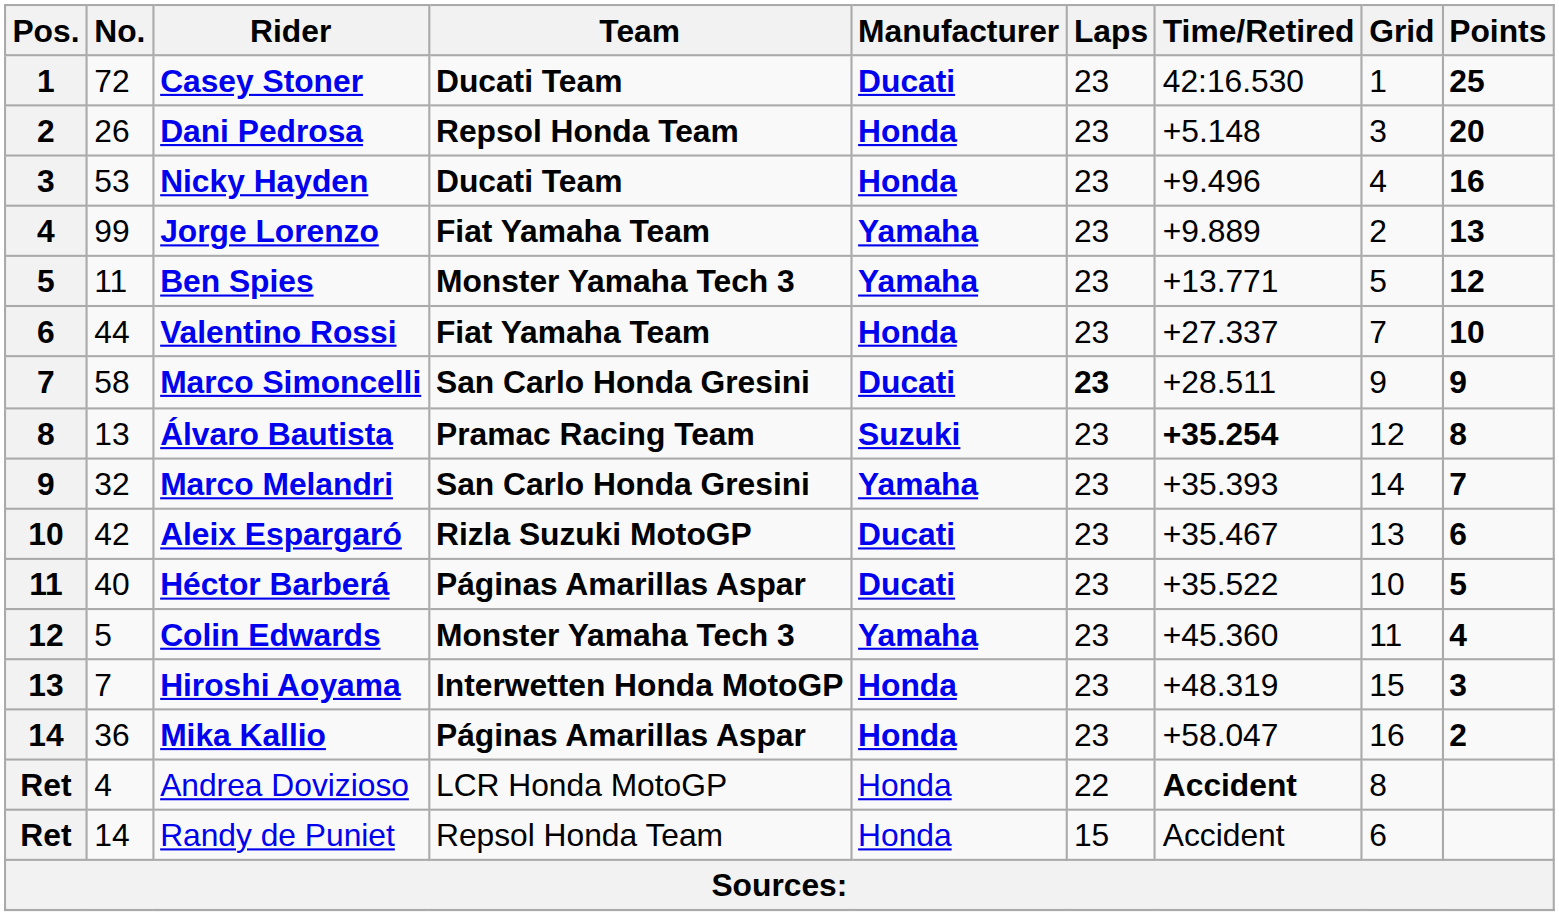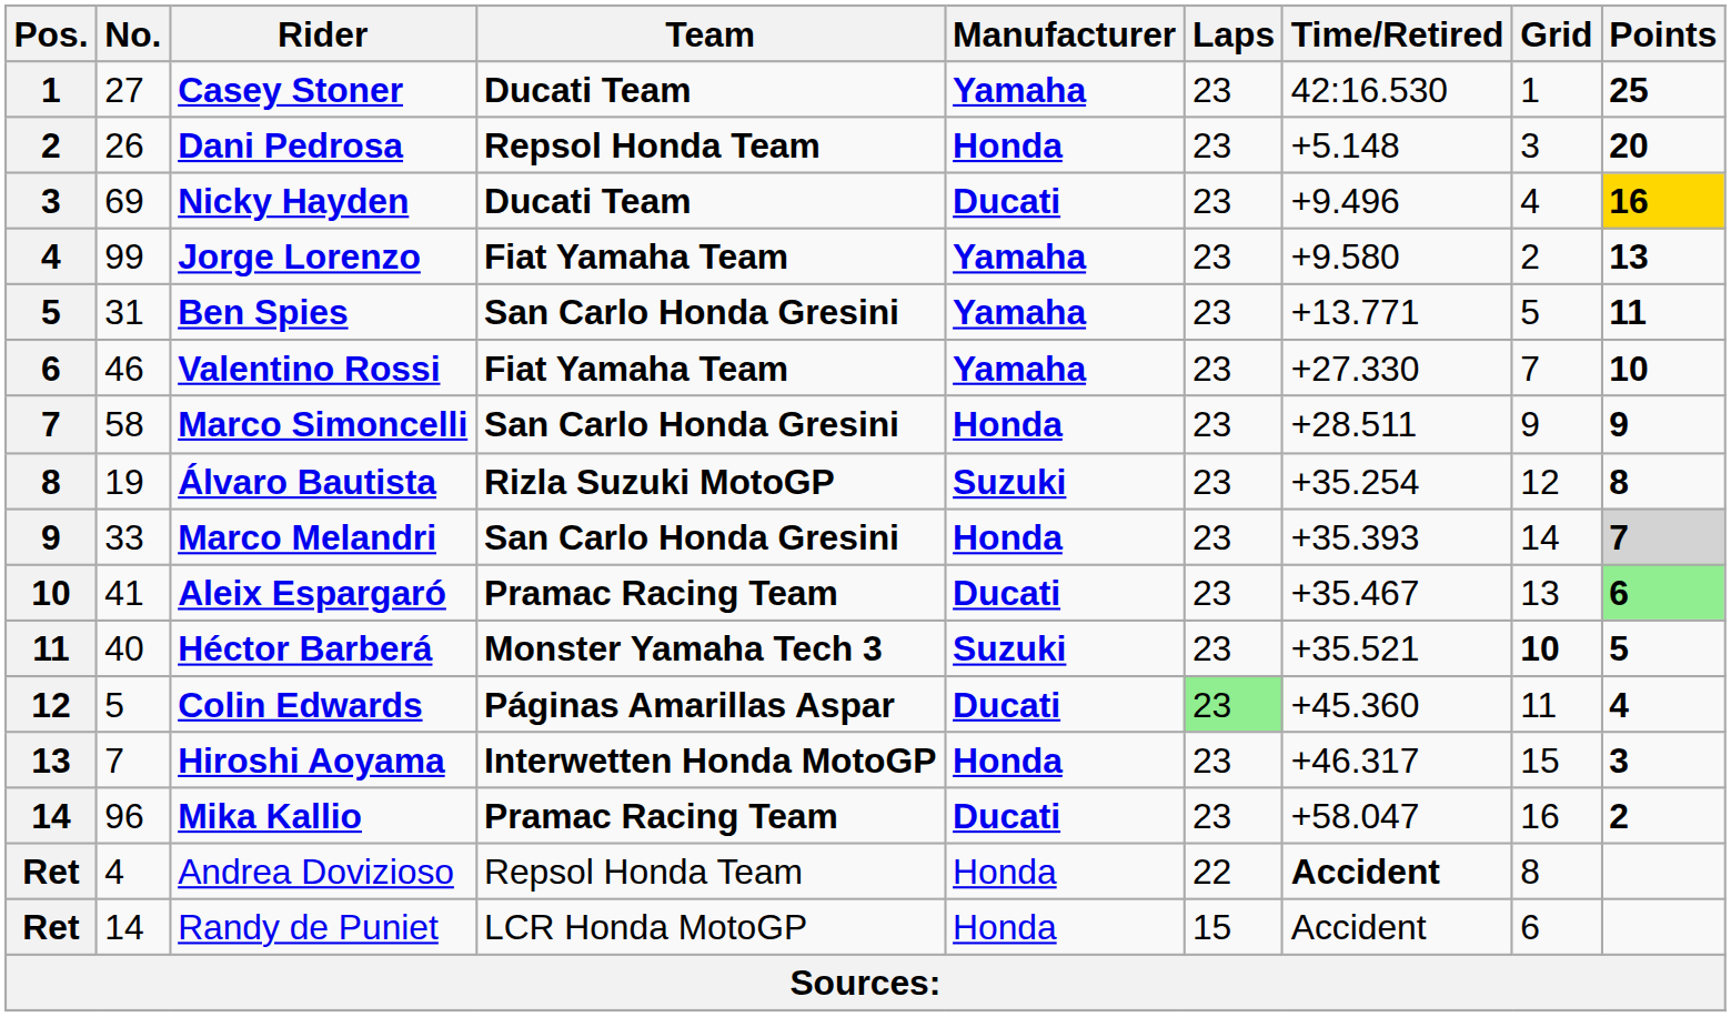Casey Stoner | No.: 72 -> 27
Casey Stoner | Manufacturer: Ducati -> Yamaha
Nicky Hayden | No.: 53 -> 69
Nicky Hayden | Manufacturer: Honda -> Ducati
Nicky Hayden | Points: no background -> gold background
Jorge Lorenzo | Time/Retired: +9.889 -> +9.580
Ben Spies | No.: 11 -> 31
Ben Spies | Team: Monster Yamaha Tech 3 -> San Carlo Honda Gresini
Ben Spies | Points: 12 -> 11
Valentino Rossi | No.: 44 -> 46
Valentino Rossi | Manufacturer: Honda -> Yamaha
Valentino Rossi | Time/Retired: +27.337 -> +27.330
Marco Simoncelli | Manufacturer: Ducati -> Honda
Marco Simoncelli | Laps: bold -> normal
Álvaro Bautista | No.: 13 -> 19
Álvaro Bautista | Team: Pramac Racing Team -> Rizla Suzuki MotoGP
Álvaro Bautista | Time/Retired: bold -> normal
Marco Melandri | No.: 32 -> 33
Marco Melandri | Manufacturer: Yamaha -> Honda
Marco Melandri | Points: no background -> lightgrey background
Aleix Espargaró | No.: 42 -> 41
Aleix Espargaró | Team: Rizla Suzuki MotoGP -> Pramac Racing Team
Aleix Espargaró | Points: no background -> lightgreen background
Héctor Barberá | Team: Páginas Amarillas Aspar -> Monster Yamaha Tech 3
Héctor Barberá | Manufacturer: Ducati -> Suzuki
Héctor Barberá | Time/Retired: +35.522 -> +35.521
Héctor Barberá | Grid: normal -> bold
Colin Edwards | Team: Monster Yamaha Tech 3 -> Páginas Amarillas Aspar
Colin Edwards | Manufacturer: Yamaha -> Ducati
Colin Edwards | Laps: no background -> lightgreen background
Hiroshi Aoyama | Time/Retired: +48.319 -> +46.317
Mika Kallio | No.: 36 -> 96
Mika Kallio | Team: Páginas Amarillas Aspar -> Pramac Racing Team
Mika Kallio | Manufacturer: Honda -> Ducati
Andrea Dovizioso | Team: LCR Honda MotoGP -> Repsol Honda Team
Randy de Puniet | Team: Repsol Honda Team -> LCR Honda MotoGP
